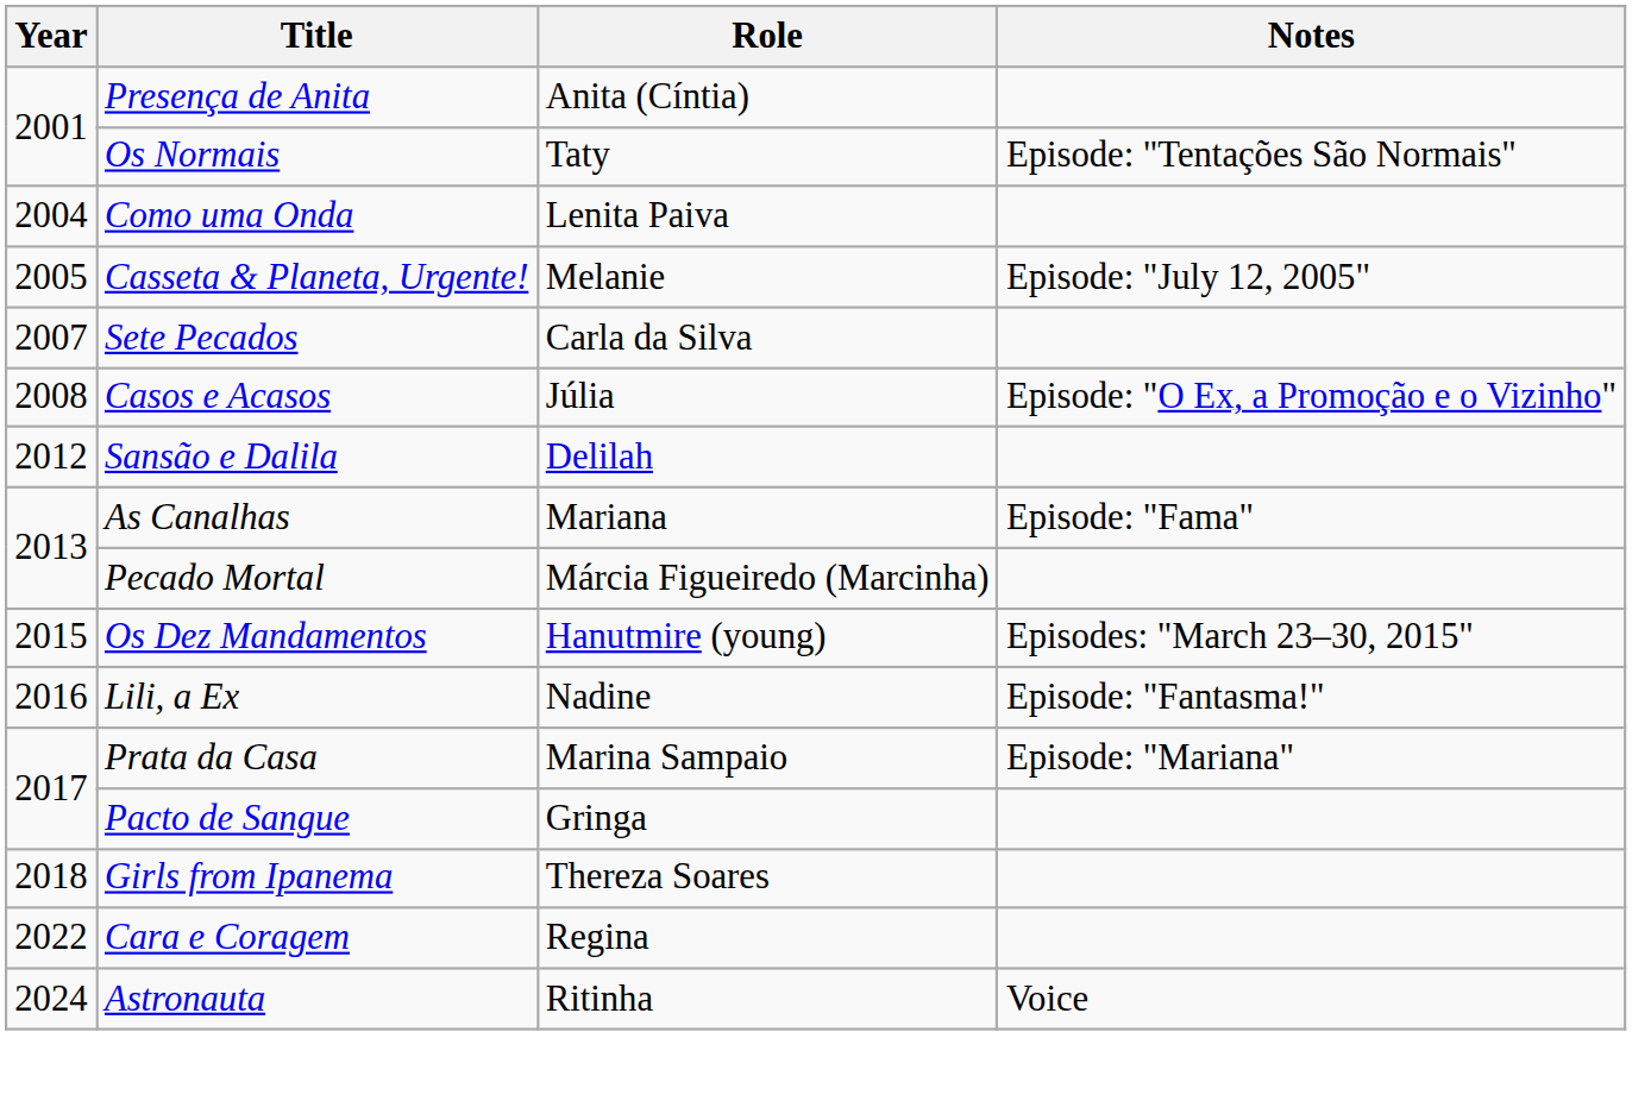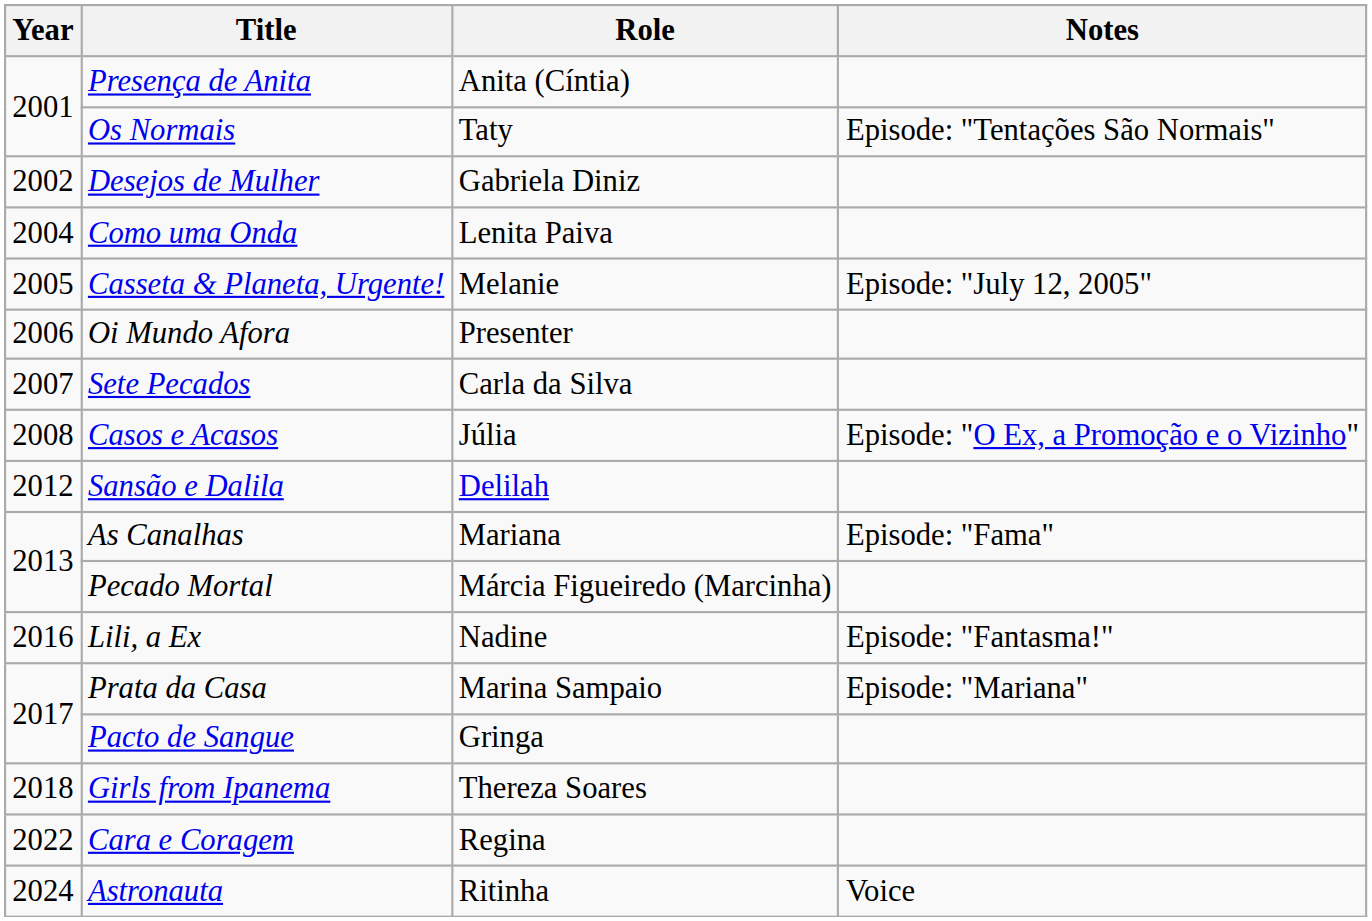+ row: 2002 | Desejos de Mulher | Gabriela Diniz
+ row: 2006 | Oi Mundo Afora | Presenter
- row: 2015 | Os Dez Mandamentos | Hanutmire (young) | Episodes: "March 23–30, 2015"
